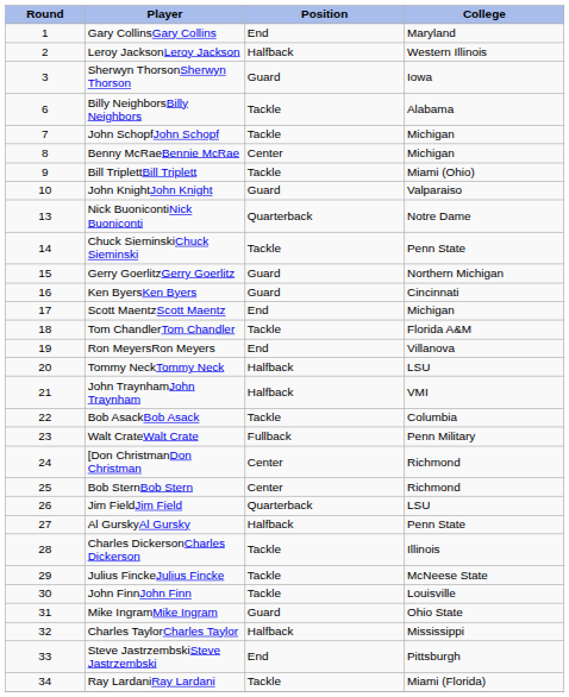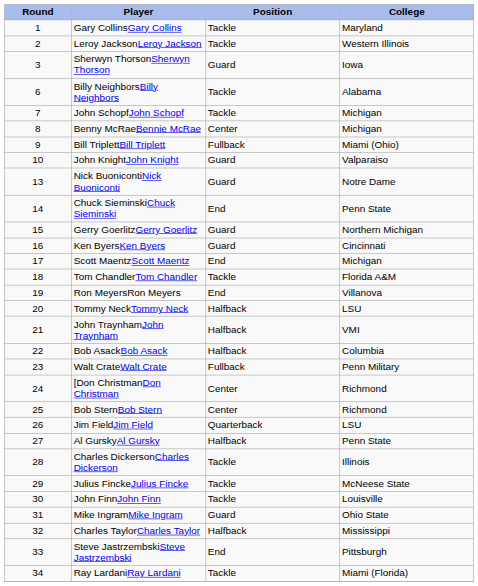Gary CollinsGary Collins | Position: End -> Tackle
Leroy JacksonLeroy Jackson | Position: Halfback -> Tackle
Bill TriplettBill Triplett | Position: Tackle -> Fullback
Nick BuonicontiNick Buoniconti | Position: Quarterback -> Guard
Chuck SieminskiChuck Sieminski | Position: Tackle -> End
Bob AsackBob Asack | Position: Tackle -> Halfback
